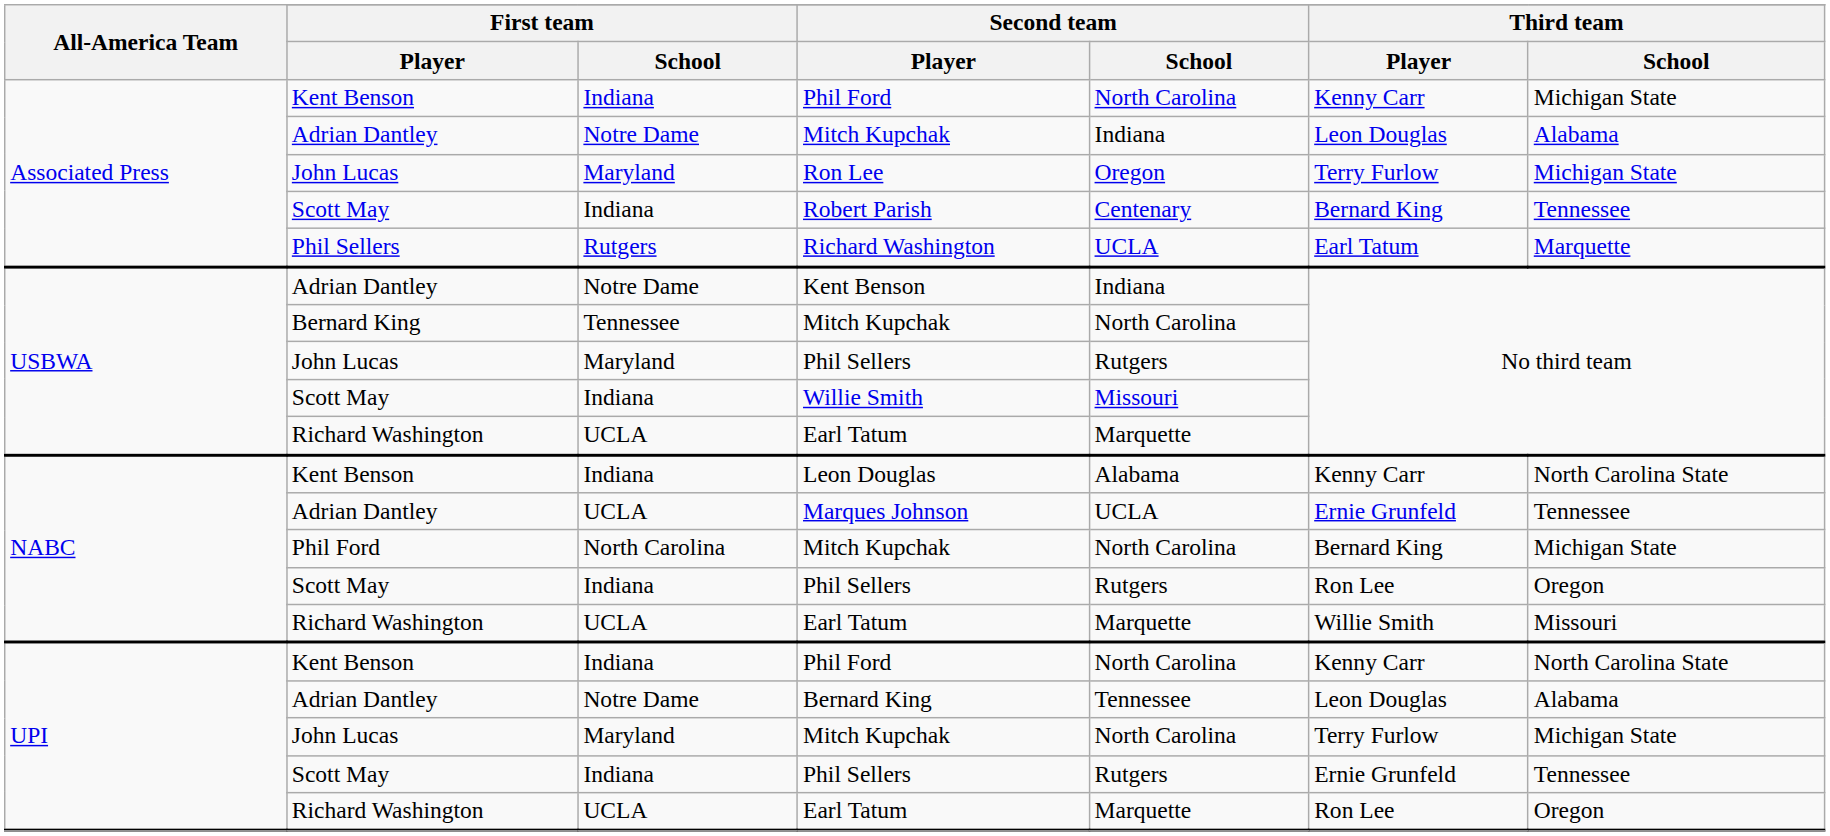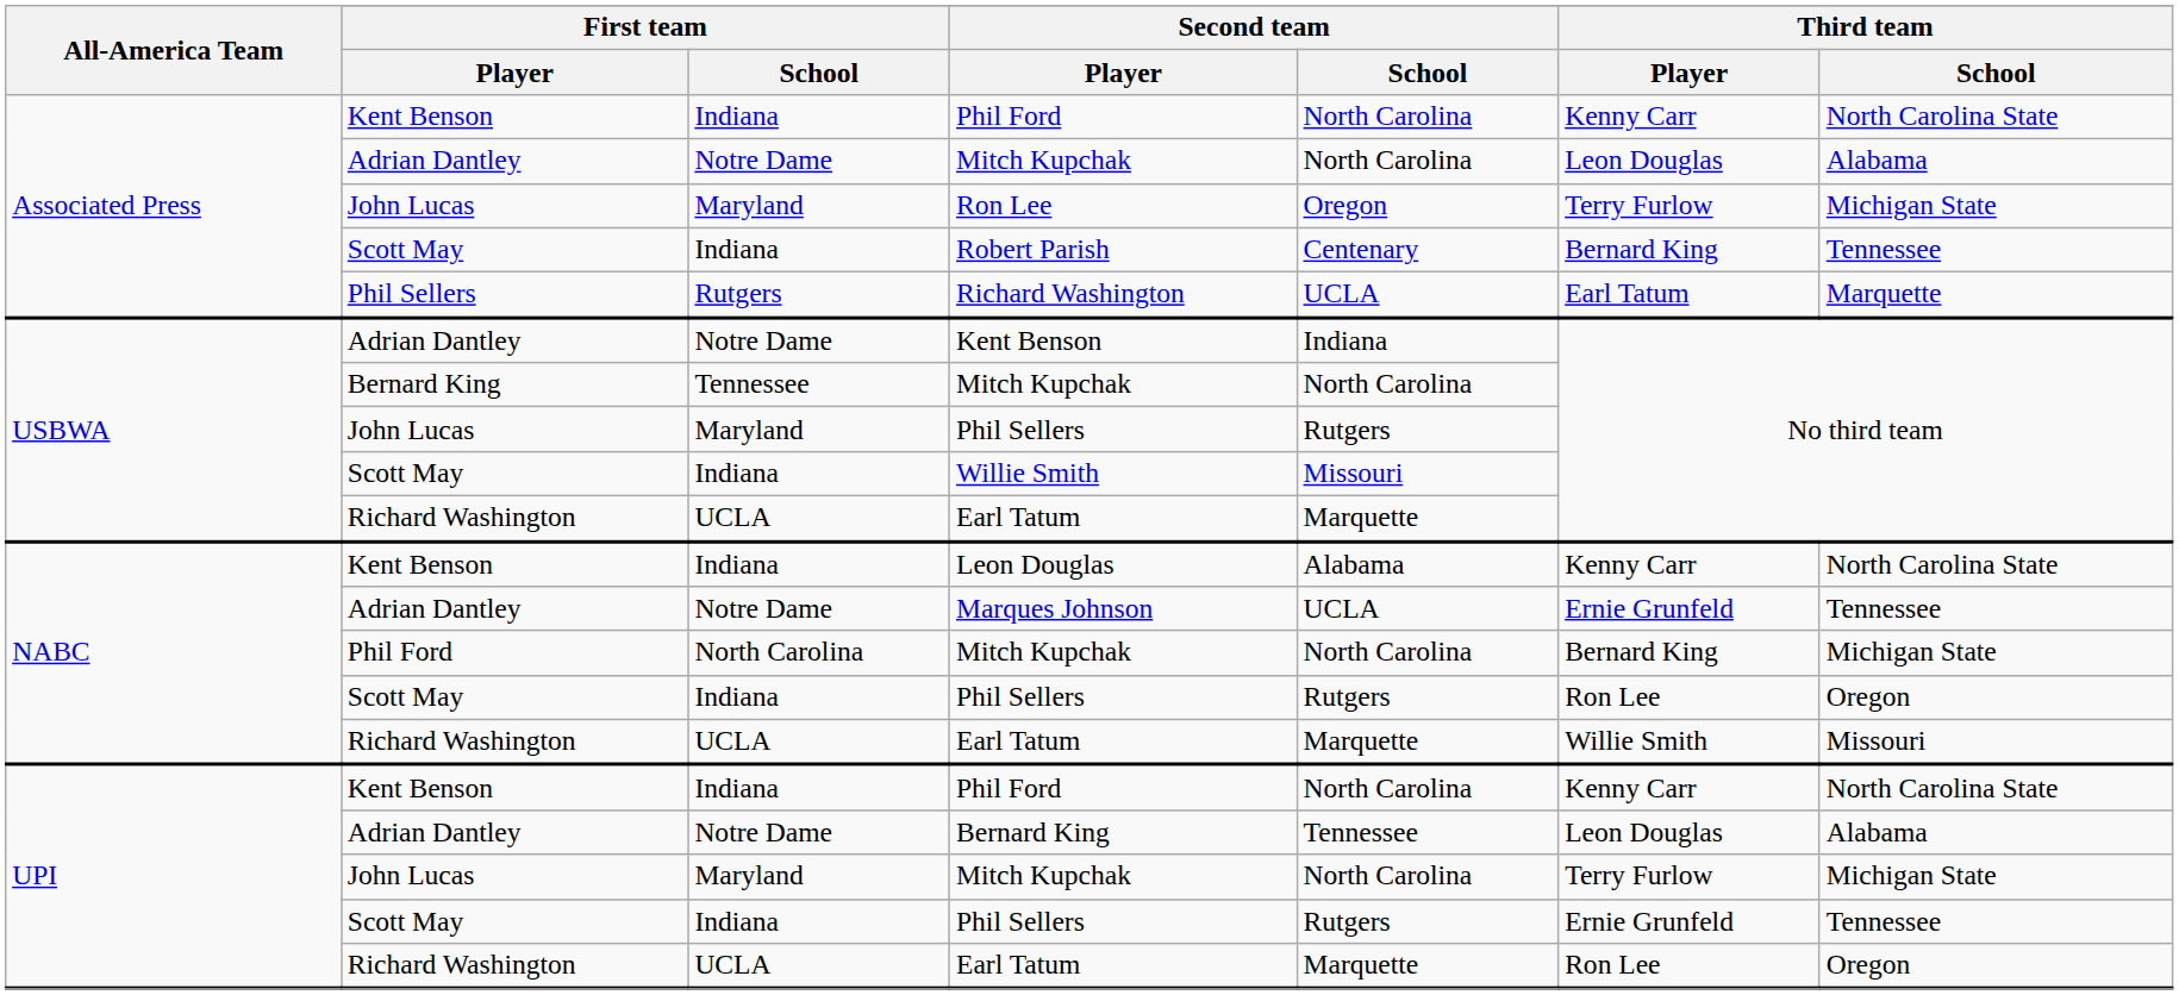Associated Press / Phil Ford | Third team / School: Michigan State -> North Carolina State
Associated Press / Mitch Kupchak | Second team / School: Indiana -> North Carolina
Marques Johnson | First team / School: UCLA -> Notre Dame
